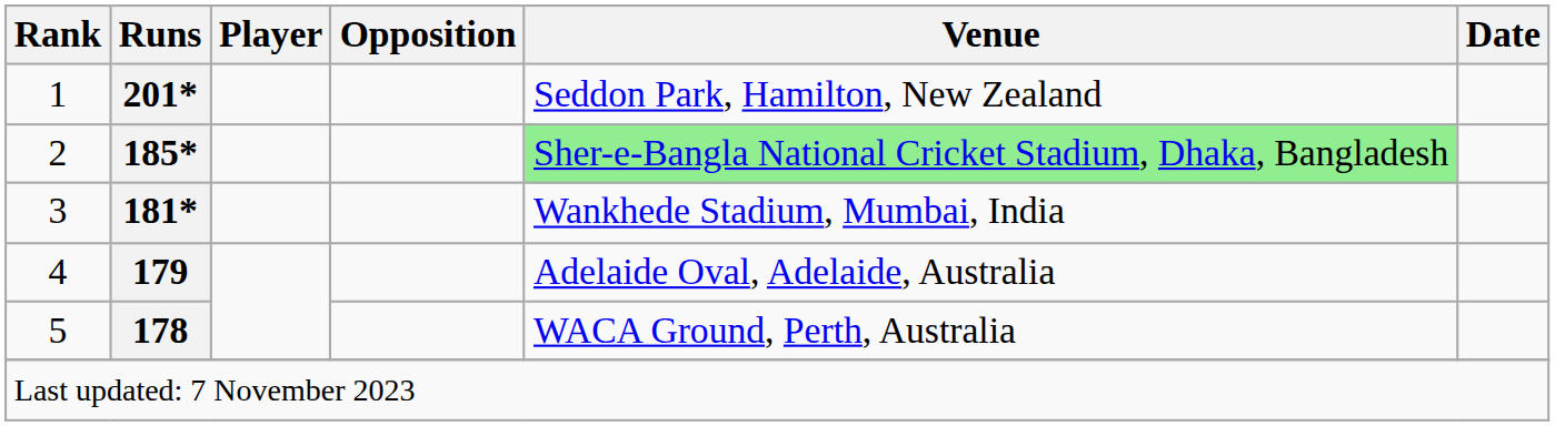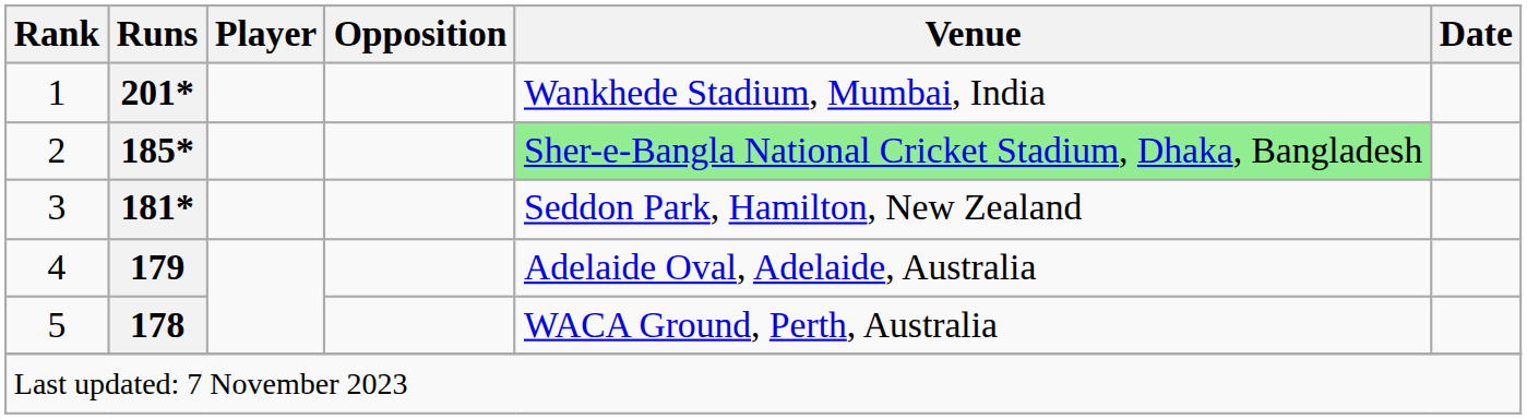1 | Venue: Seddon Park, Hamilton, New Zealand -> Wankhede Stadium, Mumbai, India
3 | Venue: Wankhede Stadium, Mumbai, India -> Seddon Park, Hamilton, New Zealand
